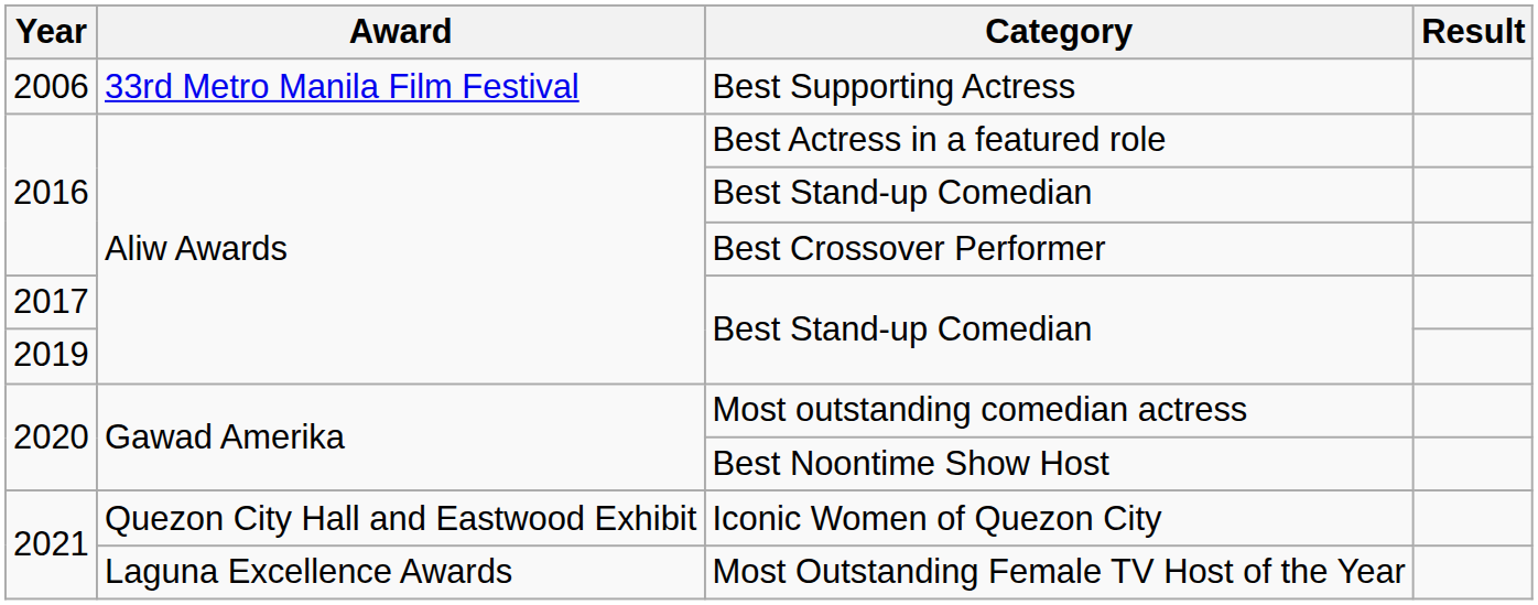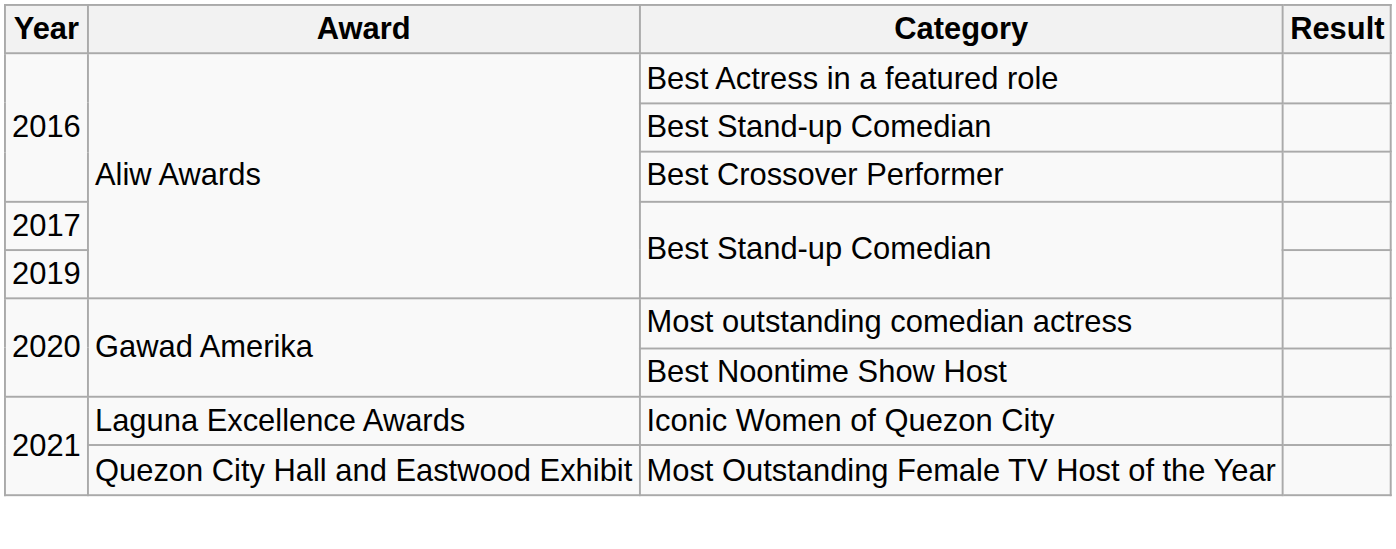- row: 2006 | 33rd Metro Manila Film Festival | Best Supporting Actress
Iconic Women of Quezon City | Award: Quezon City Hall and Eastwood Exhibit -> Laguna Excellence Awards
Most Outstanding Female TV Host of the Year | Award: Laguna Excellence Awards -> Quezon City Hall and Eastwood Exhibit
